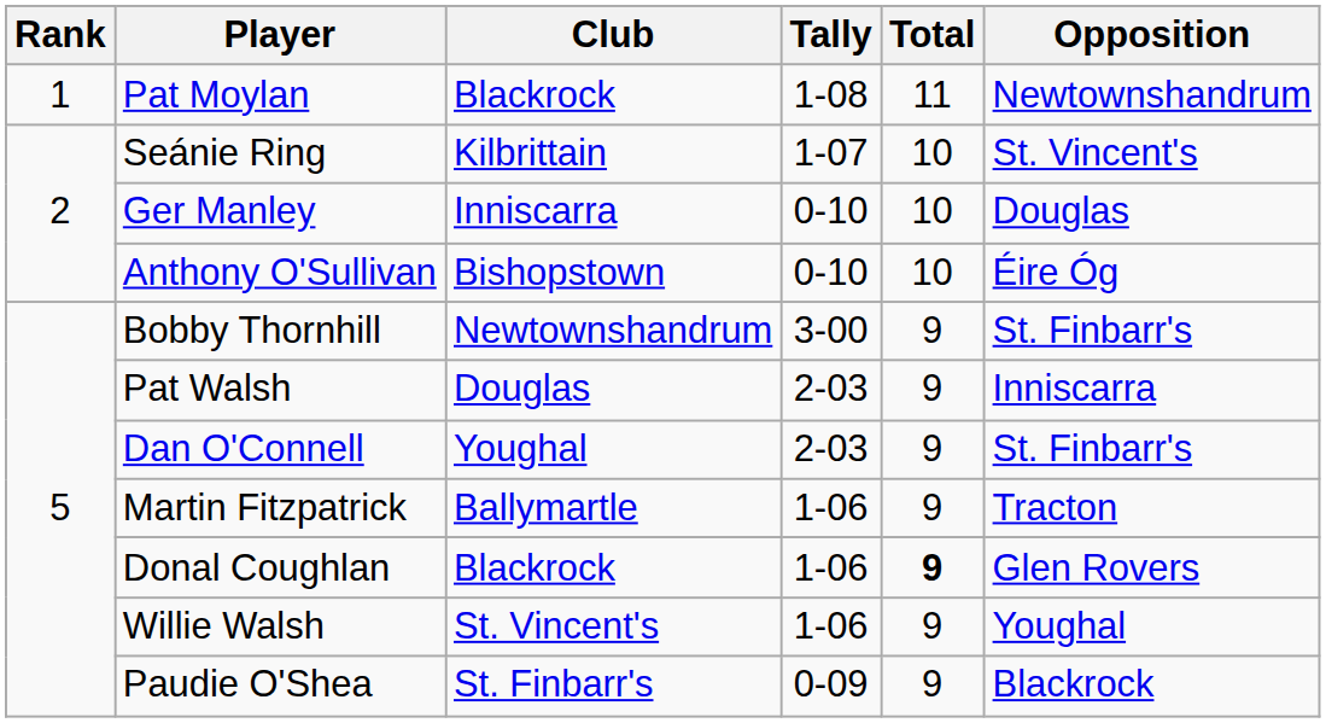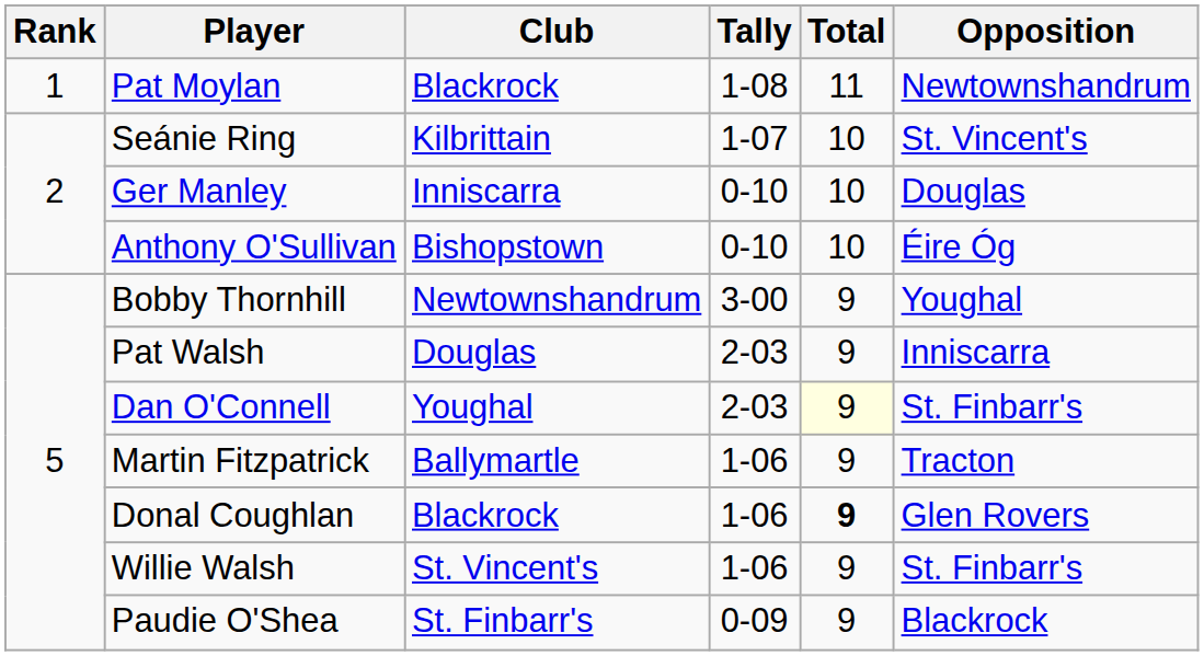Bobby Thornhill | Opposition: St. Finbarr's -> Youghal
Dan O'Connell | Total: no background -> lightyellow background
Willie Walsh | Opposition: Youghal -> St. Finbarr's
